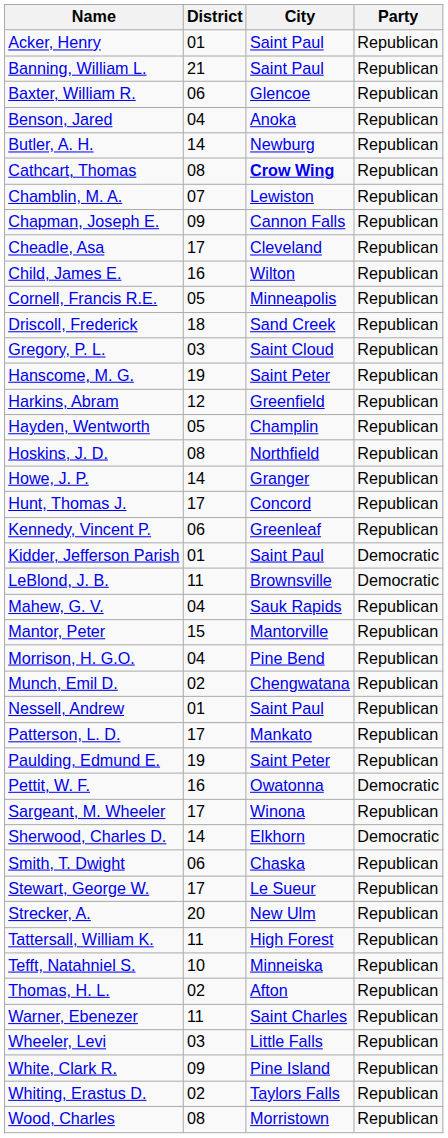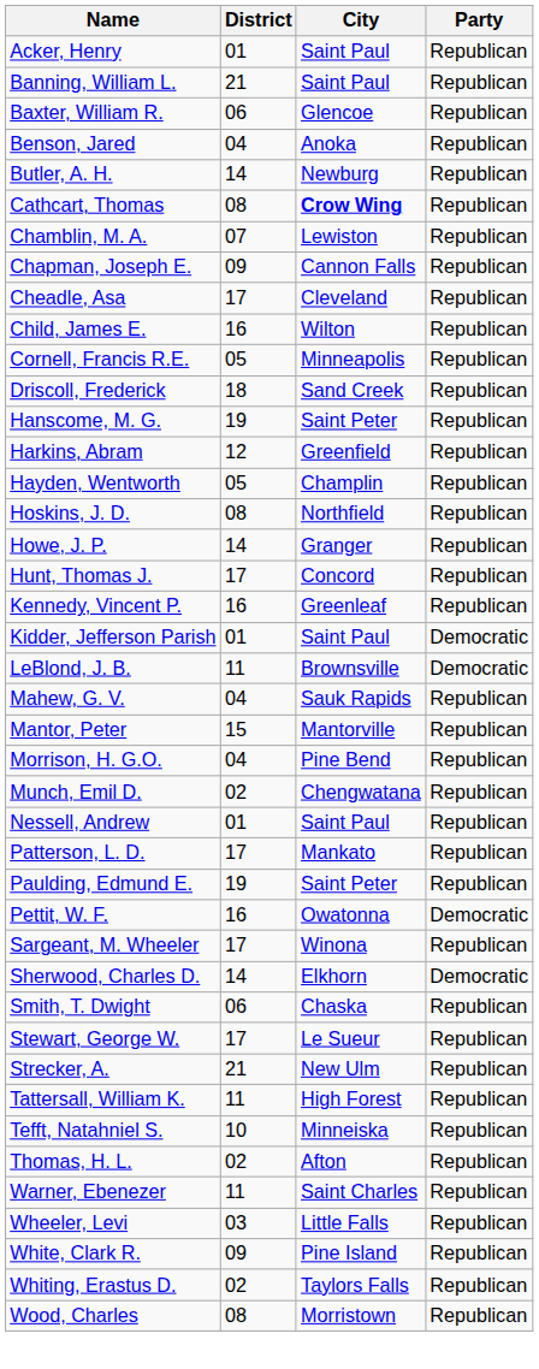- row: Gregory, P. L. | 03 | Saint Cloud | Republican
Kennedy, Vincent P. | District: 06 -> 16
Strecker, A. | District: 20 -> 21
